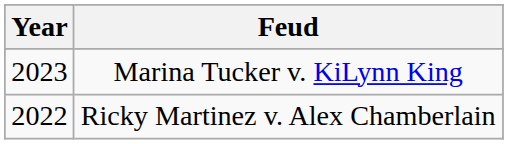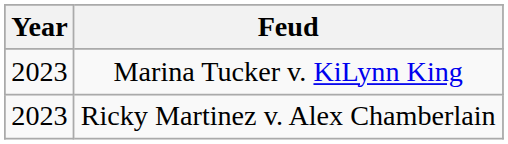Ricky Martinez v. Alex Chamberlain | Year: 2022 -> 2023
